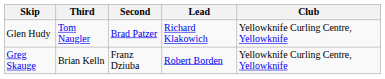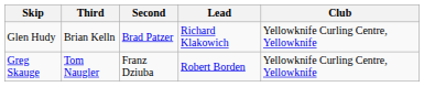Glen Hudy | Third: Tom Naugler -> Brian Kelln
Greg Skauge | Third: Brian Kelln -> Tom Naugler
